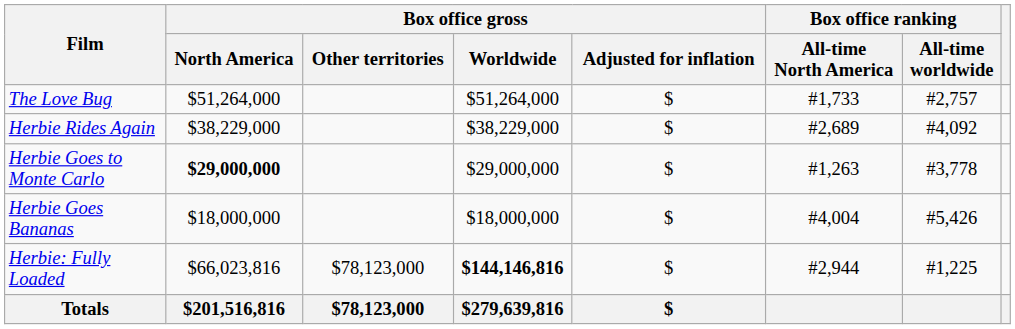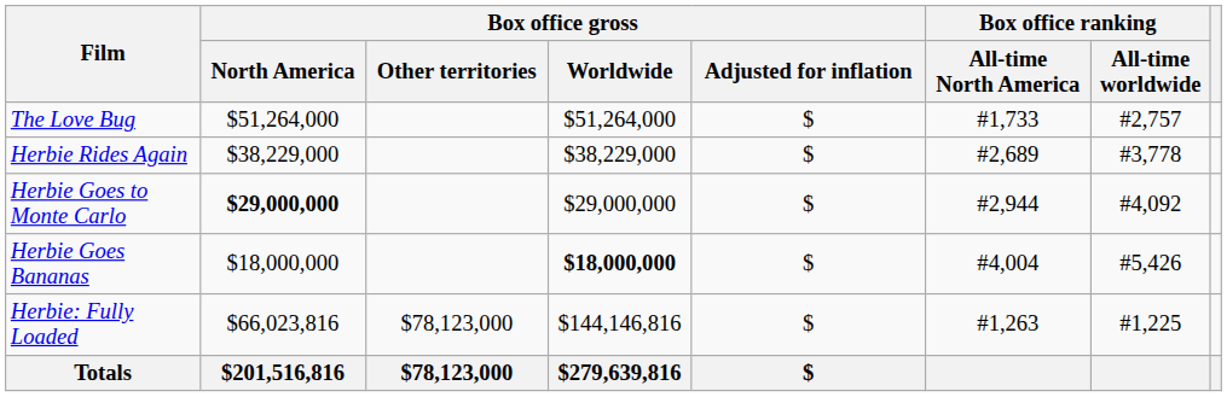Herbie Rides Again | Box office ranking / All-time worldwide: #4,092 -> #3,778
Herbie Goes to Monte Carlo | Box office ranking / All-time North America: #1,263 -> #2,944
Herbie Goes to Monte Carlo | Box office ranking / All-time worldwide: #3,778 -> #4,092
Herbie Goes Bananas | Box office gross / Worldwide: normal -> bold
Herbie: Fully Loaded | Box office gross / Worldwide: bold -> normal
Herbie: Fully Loaded | Box office ranking / All-time North America: #2,944 -> #1,263
